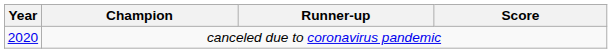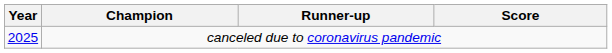canceled due to coronavirus pandemic | Year: 2020 -> 2025
